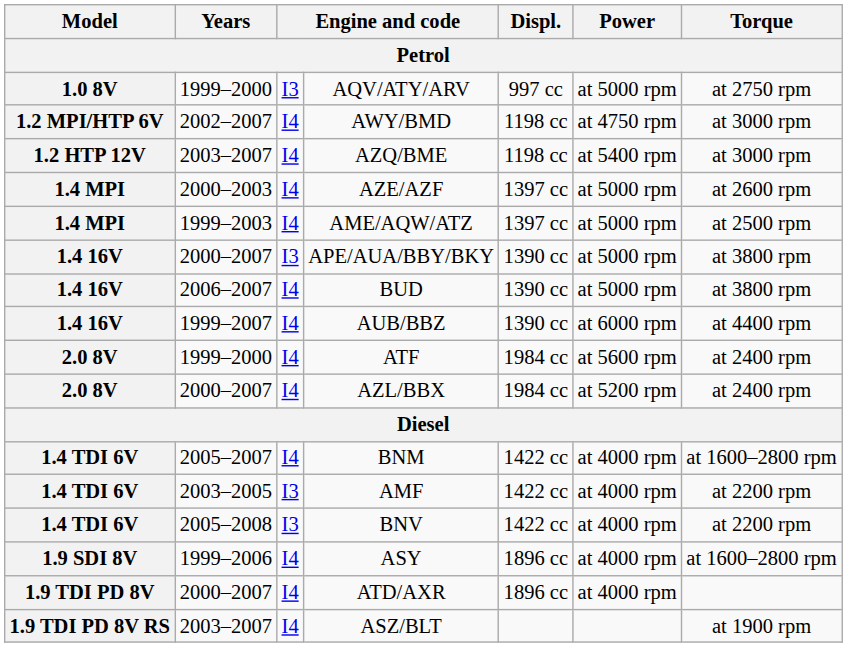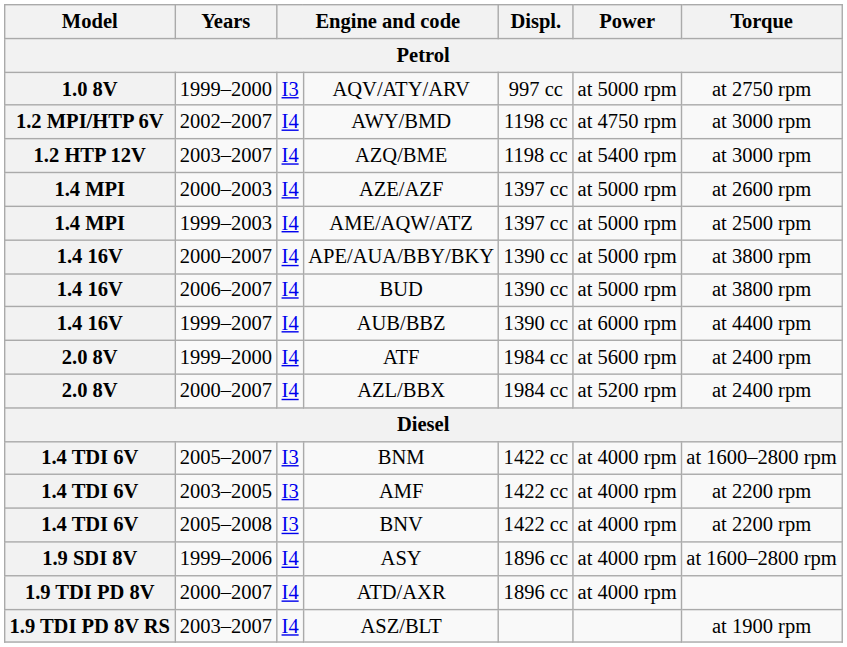APE/AUA/BBY/BKY | column 3: I3 -> I4
BNM | column 3: I4 -> I3
